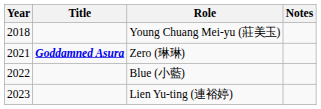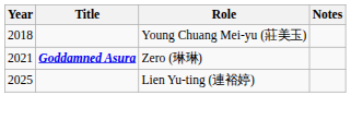- row: 2022 | Blue (小藍)
Lien Yu-ting (連裕婷) | Year: 2023 -> 2025
